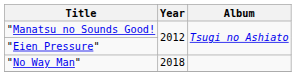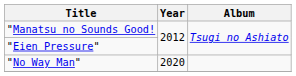"No Way Man" | Year: 2018 -> 2020
